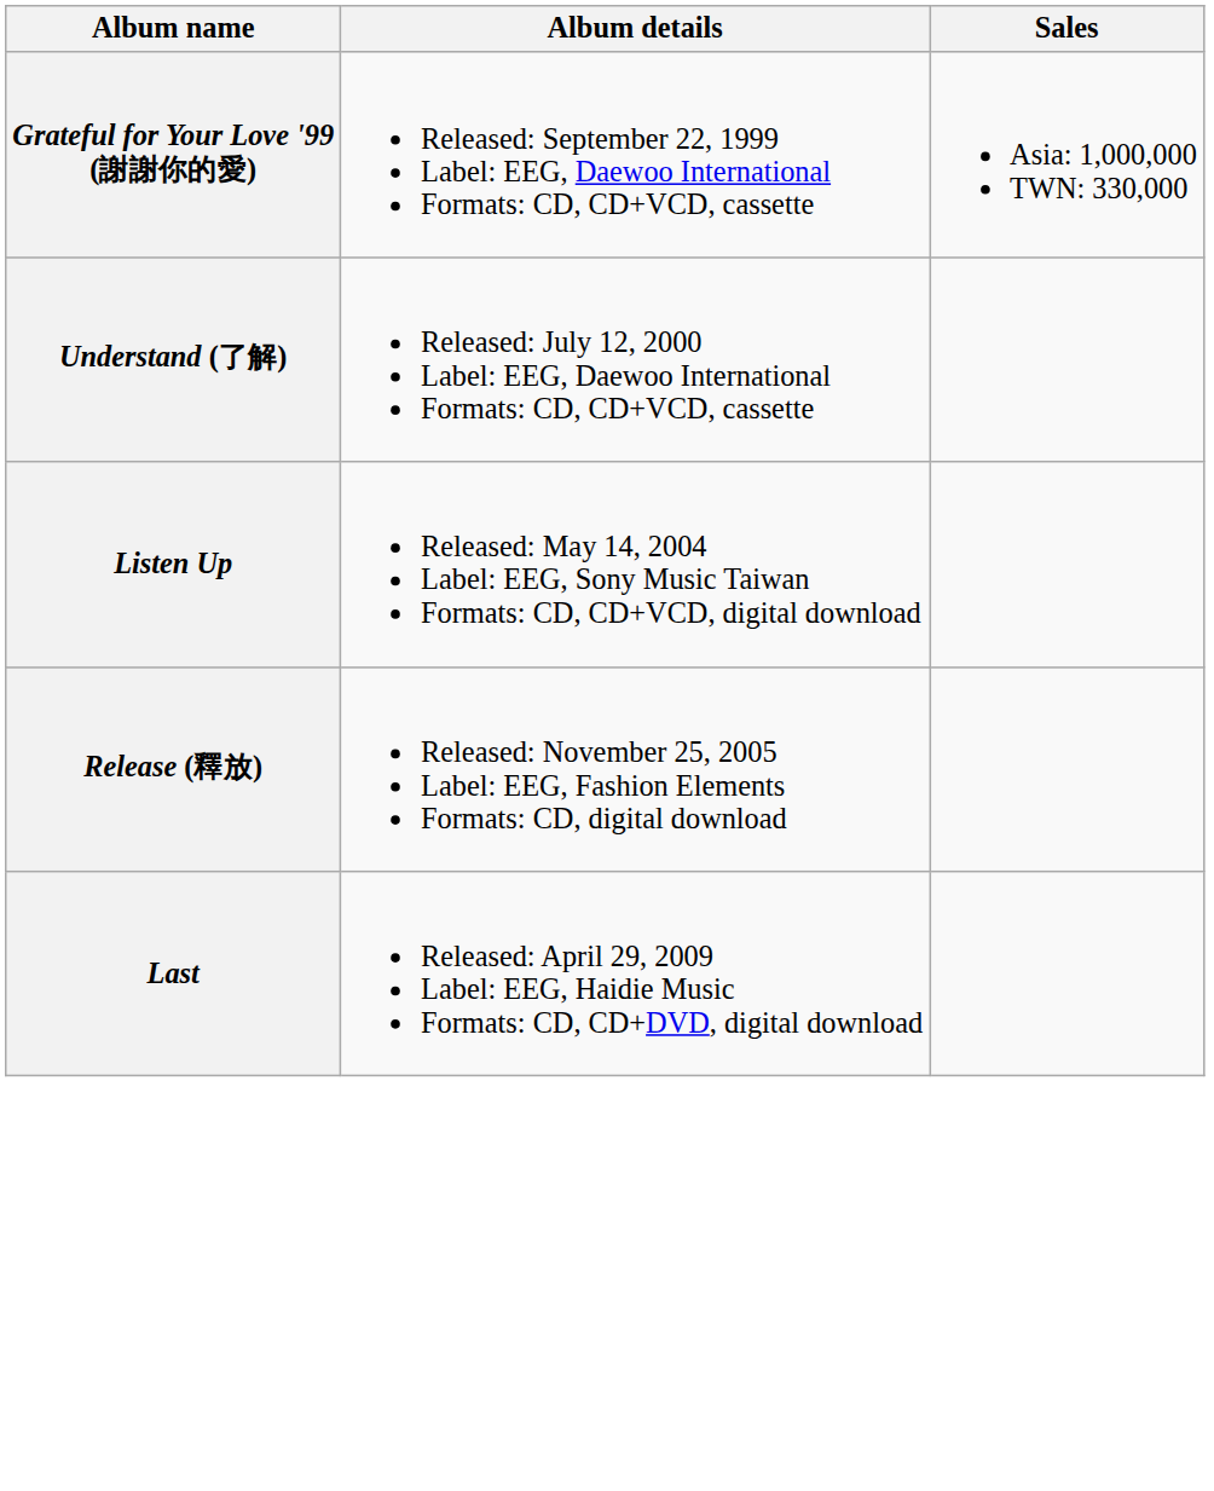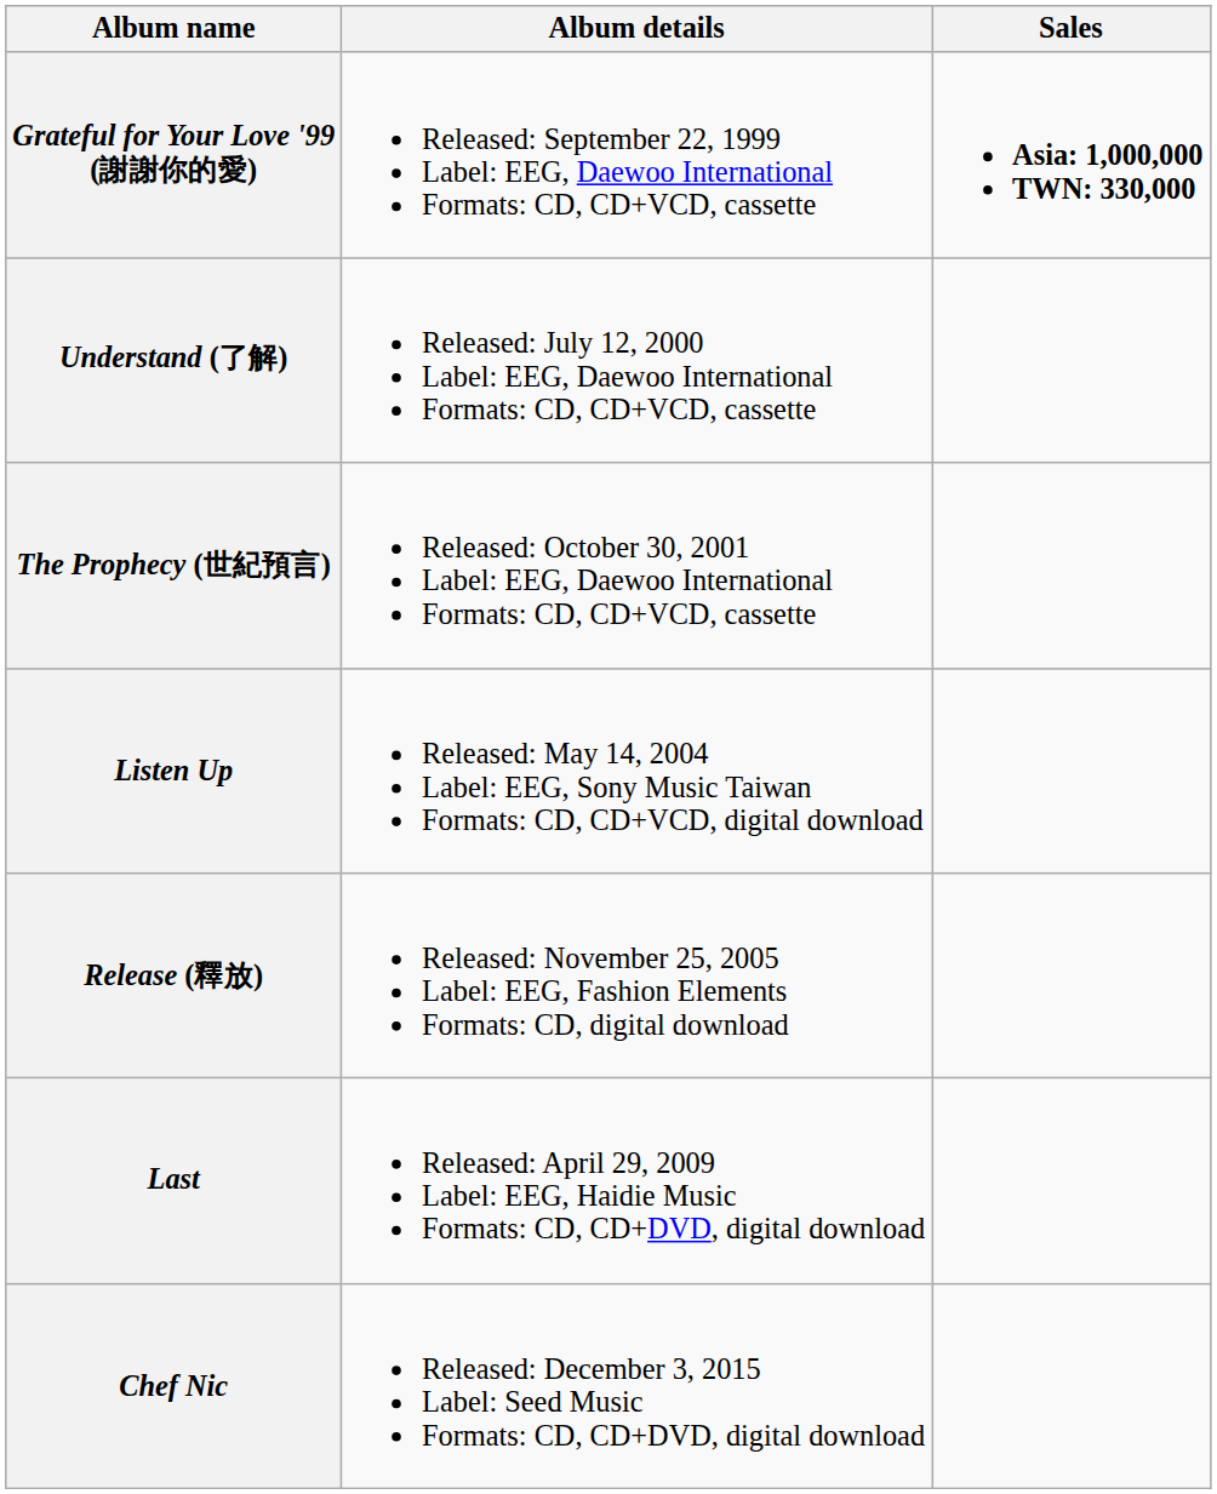Grateful for Your Love '99 (謝謝你的愛) | Sales: normal -> bold
+ row: The Prophecy (世紀預言) | Released: October 30, 2001 Label: EEG, Daewoo International Formats: CD, CD+VCD, cassette
+ row: Chef Nic | Released: December 3, 2015 Label: Seed Music Formats: CD, CD+DVD, digital download
